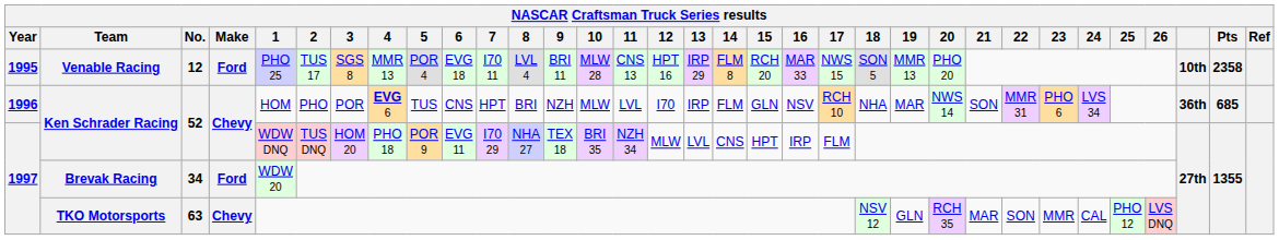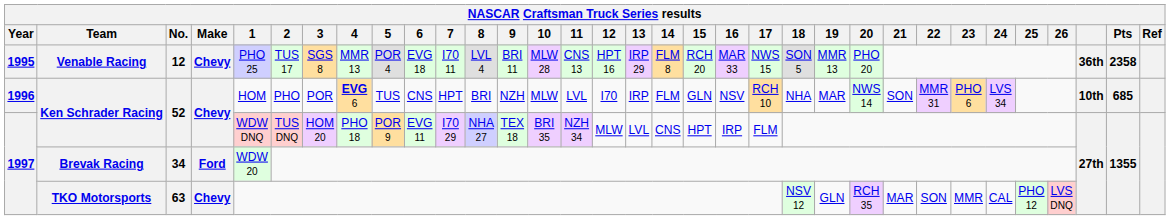Venable Racing | Make: Ford -> Chevy
Venable Racing | column 31: 10th -> 36th
1996 / Ken Schrader Racing | column 31: 36th -> 10th
